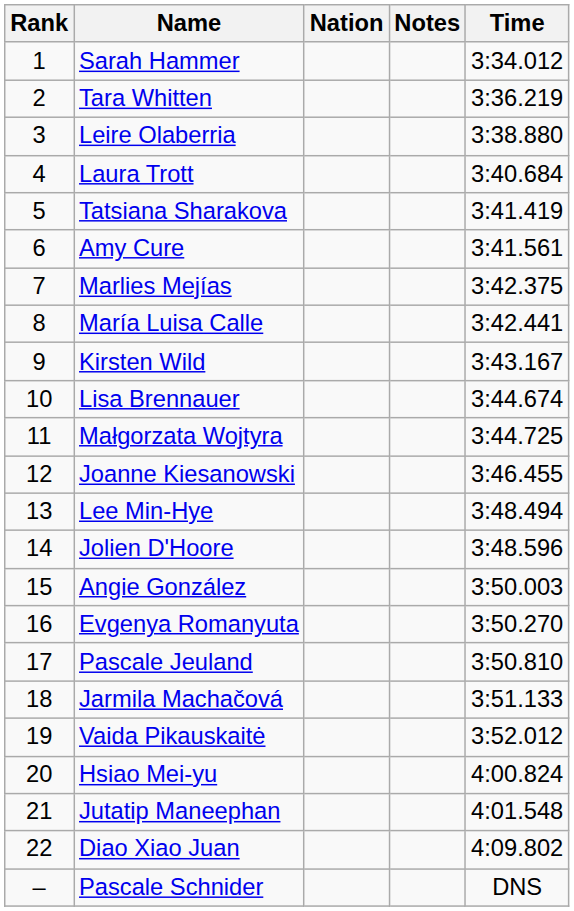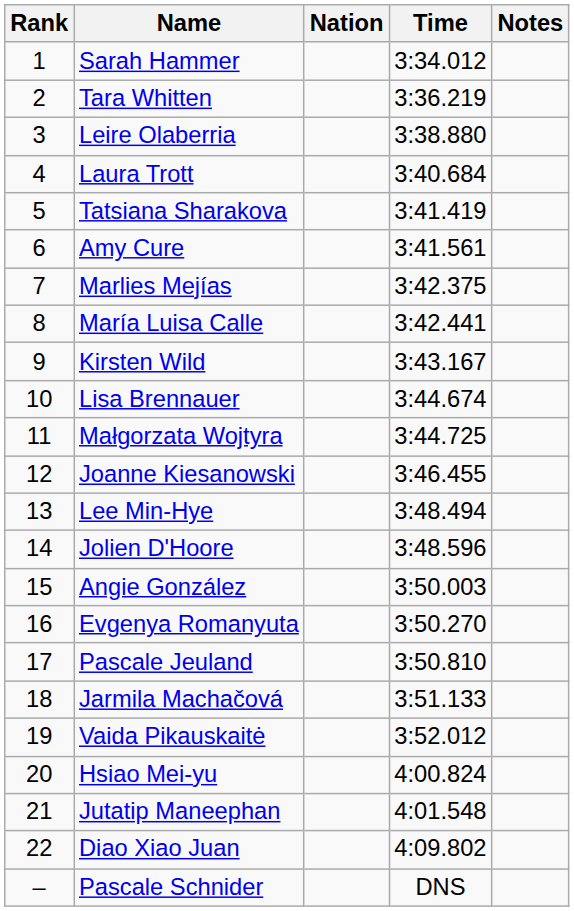columns swapped: Time <-> Notes
